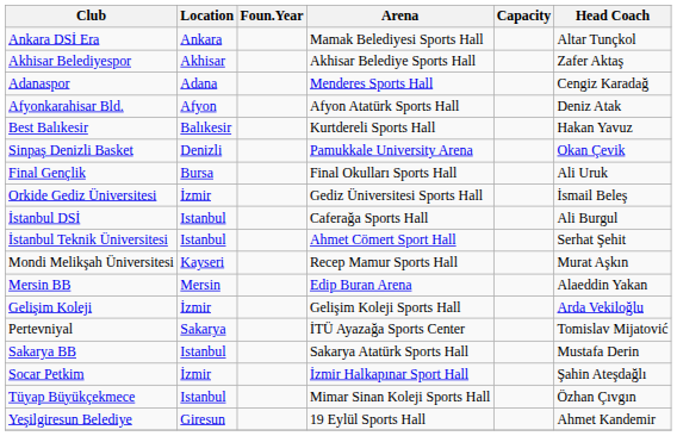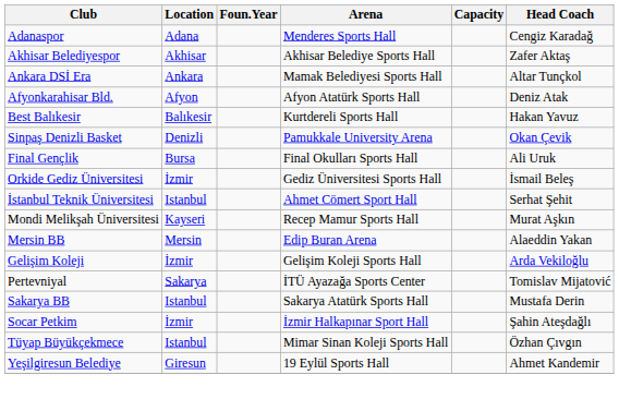rows swapped: Adanaspor <-> Ankara DSİ Era
- row: İstanbul DSİ | Istanbul | Caferağa Sports Hall | Ali Burgul
